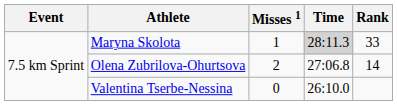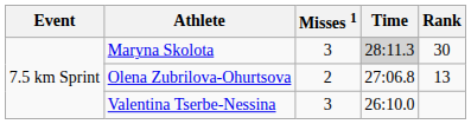Maryna Skolota | Misses 1: 1 -> 3
Maryna Skolota | Rank: 33 -> 30
Olena Zubrilova-Ohurtsova | Rank: 14 -> 13
Valentina Tserbe-Nessina | Misses 1: 0 -> 3
